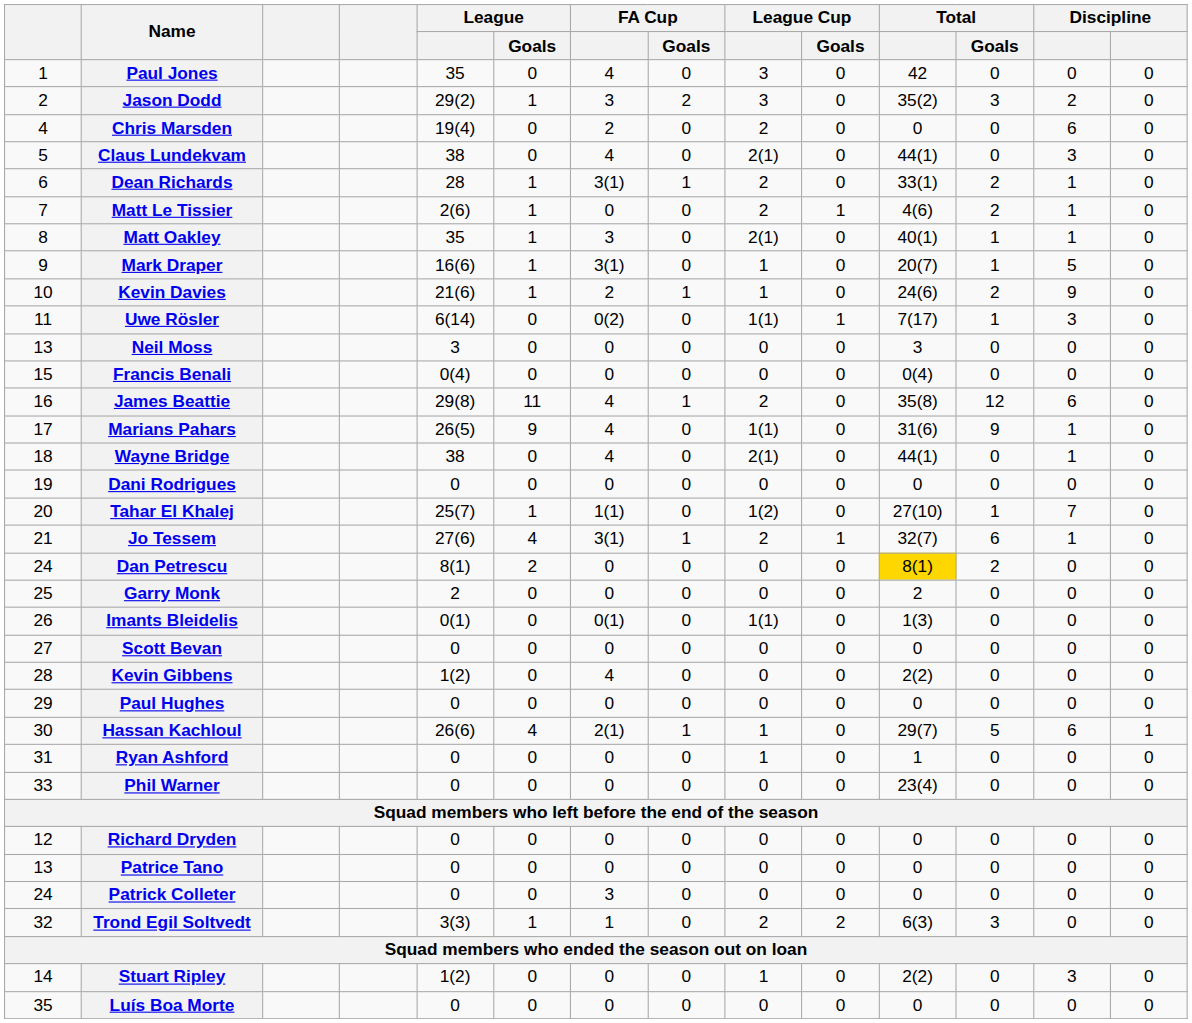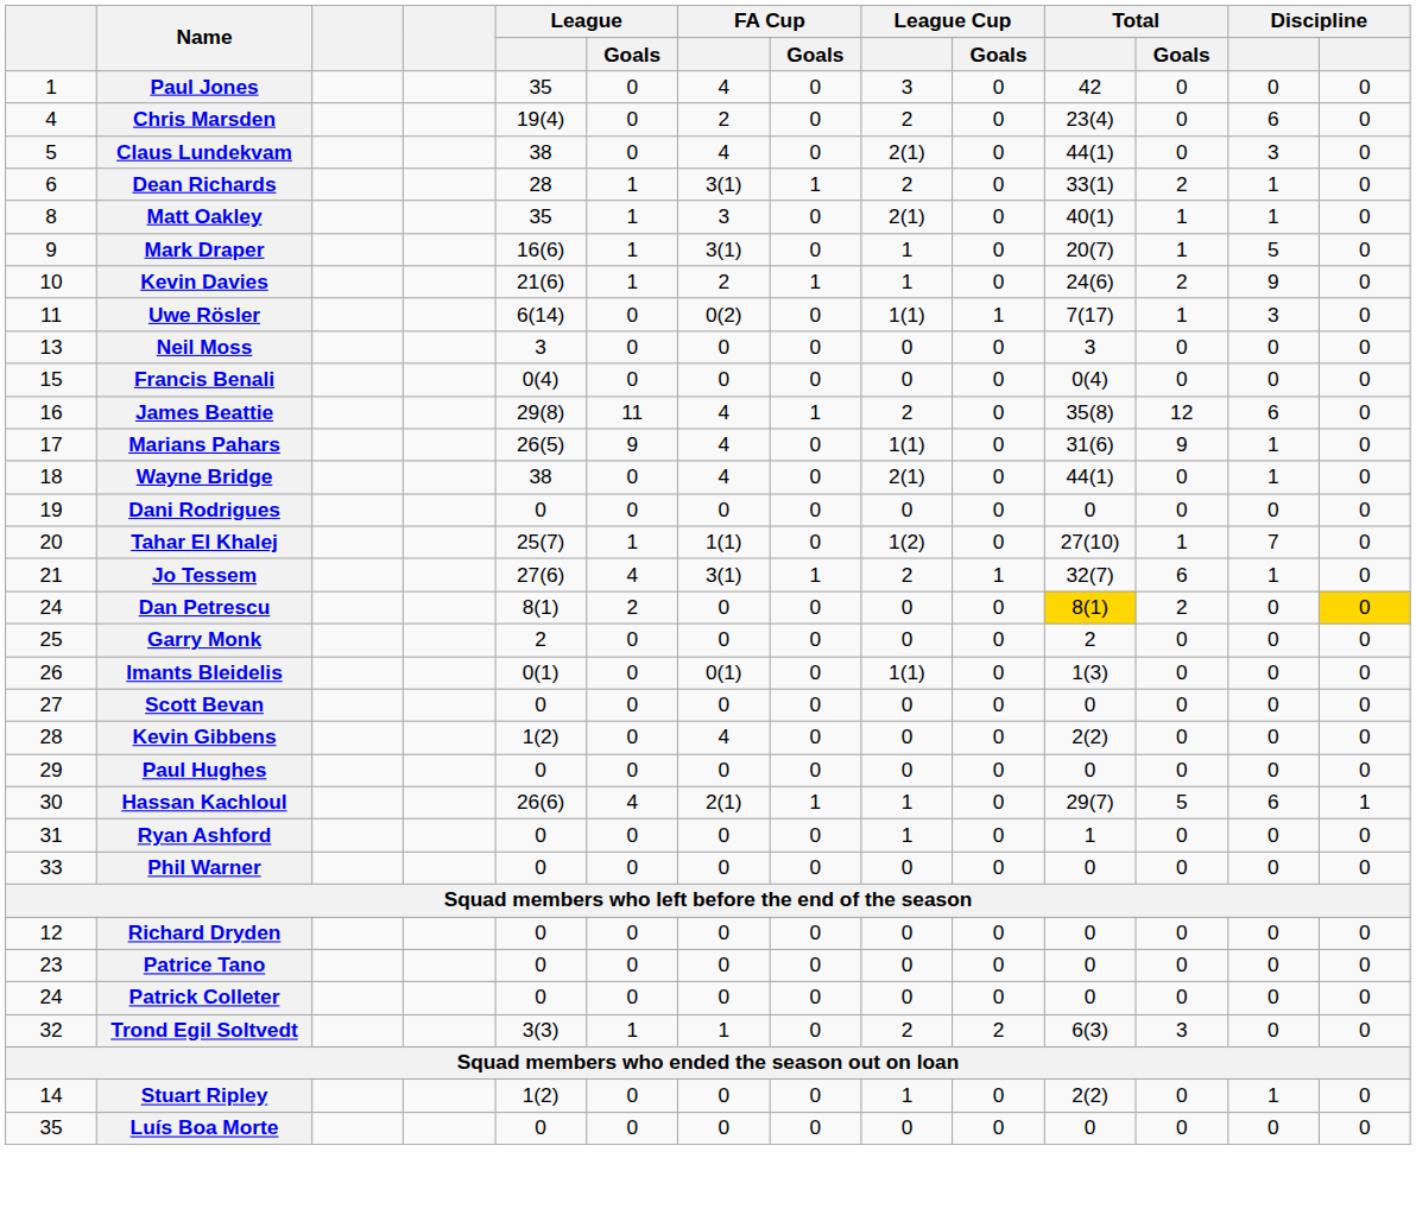- row: 2 | Jason Dodd | 29(2) | 1 | 3 | 2 | 3 | 0 | 35(2) | 3 | 2 | 0
Chris Marsden | Total: 0 -> 23(4)
- row: 7 | Matt Le Tissier | 2(6) | 1 | 0 | 0 | 2 | 1 | 4(6) | 2 | 1 | 0
Dan Petrescu | column 14: no background -> gold background
Phil Warner | Total: 23(4) -> 0
Patrice Tano | column 1: 13 -> 23
Patrick Colleter | FA Cup: 3 -> 0
Stuart Ripley | column 13: 3 -> 1
